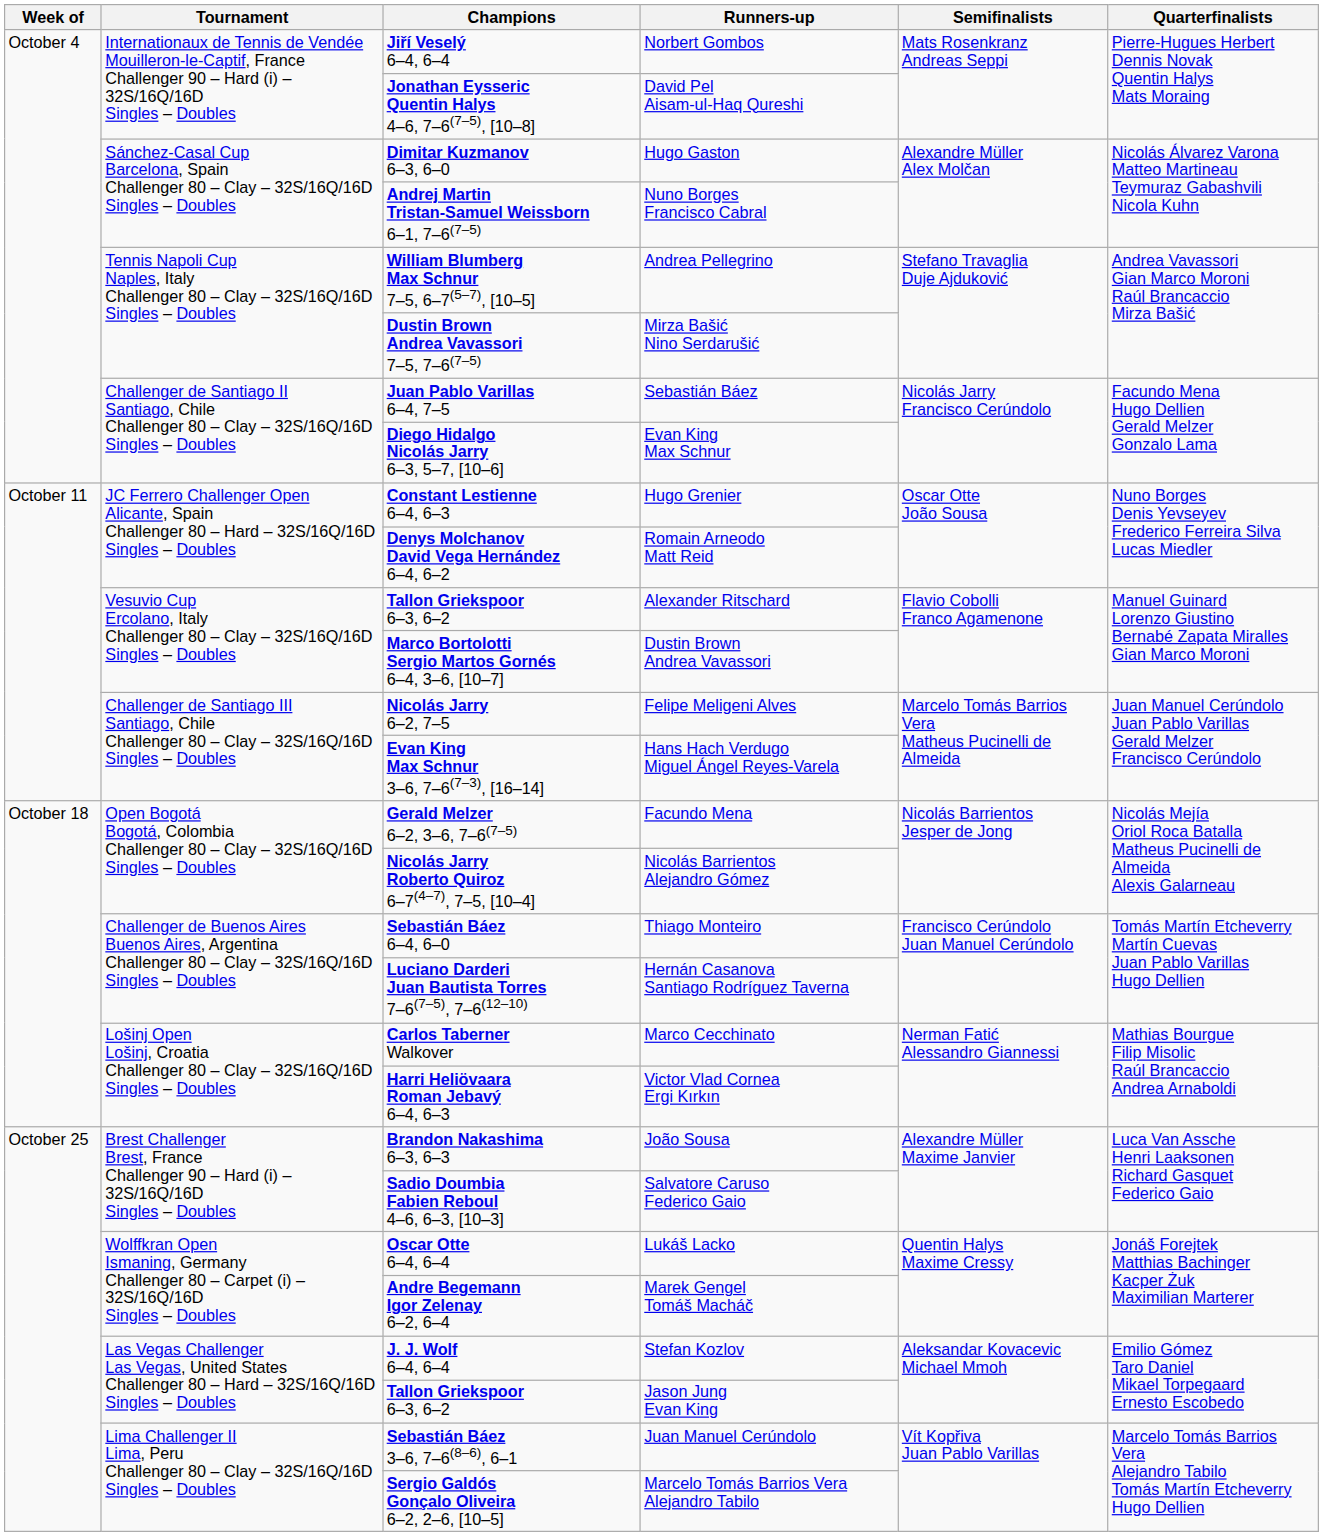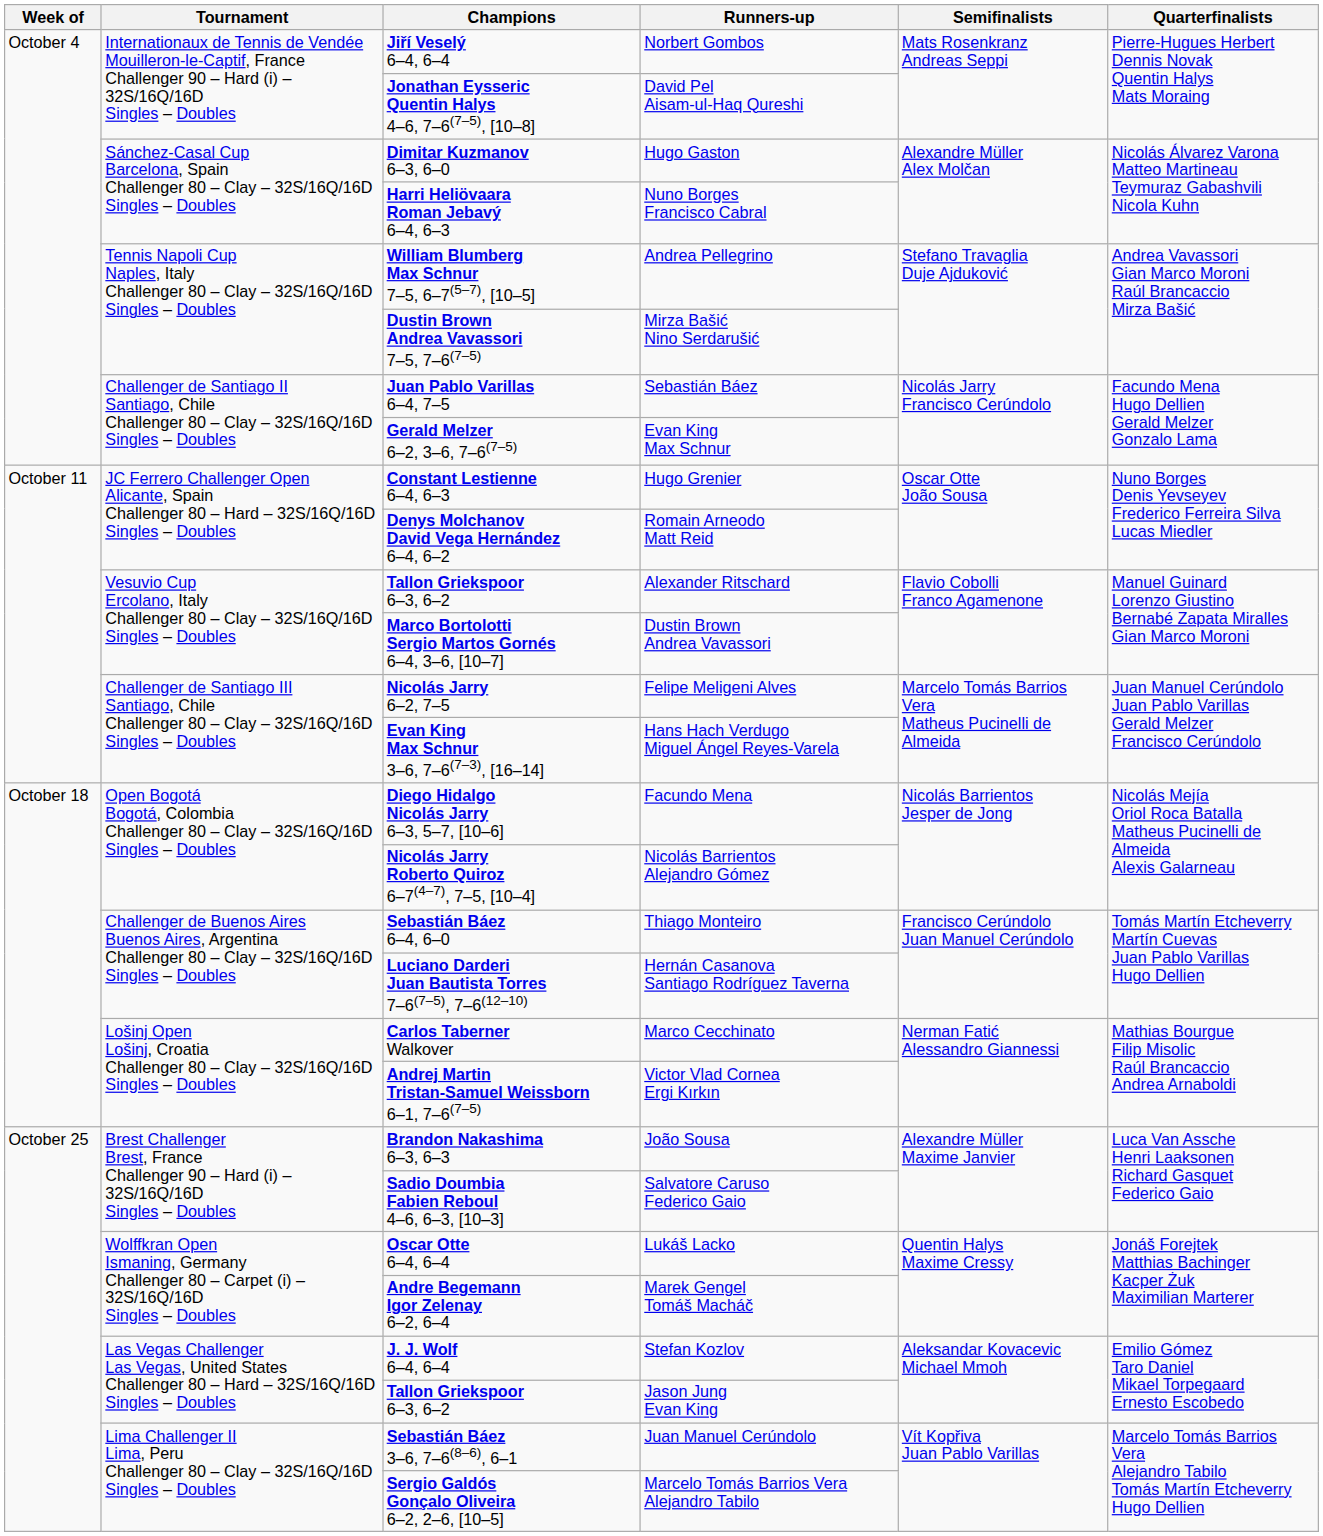Nuno Borges Francisco Cabral | Champions: Andrej Martin Tristan-Samuel Weissborn 6–1, 7–6(7–5) -> Harri Heliövaara Roman Jebavý 6–4, 6–3
Evan King Max Schnur | Champions: Diego Hidalgo Nicolás Jarry 6–3, 5–7, [10–6] -> Gerald Melzer 6–2, 3–6, 7–6(7–5)
Facundo Mena | Champions: Gerald Melzer 6–2, 3–6, 7–6(7–5) -> Diego Hidalgo Nicolás Jarry 6–3, 5–7, [10–6]
Victor Vlad Cornea Ergi Kırkın | Champions: Harri Heliövaara Roman Jebavý 6–4, 6–3 -> Andrej Martin Tristan-Samuel Weissborn 6–1, 7–6(7–5)
